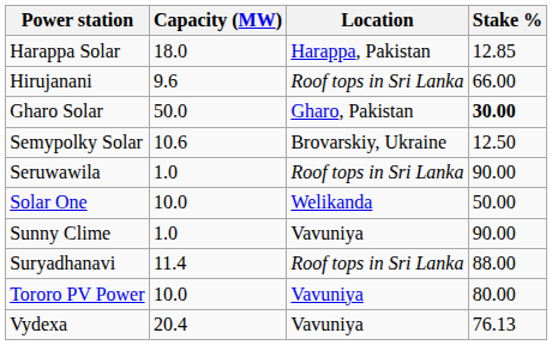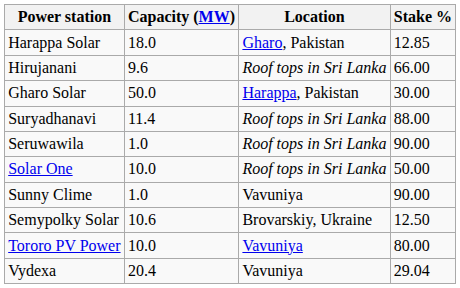Harappa Solar | Location: Harappa, Pakistan -> Gharo, Pakistan
Gharo Solar | Location: Gharo, Pakistan -> Harappa, Pakistan
Gharo Solar | Stake %: bold -> normal
rows swapped: Semypolky Solar <-> Suryadhanavi
Solar One | Location: Welikanda -> Roof tops in Sri Lanka
Vydexa | Stake %: 76.13 -> 29.04
